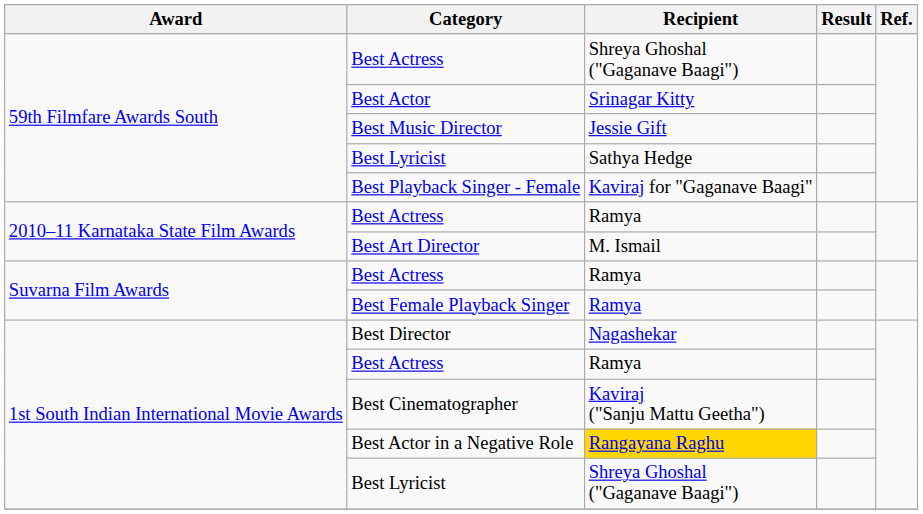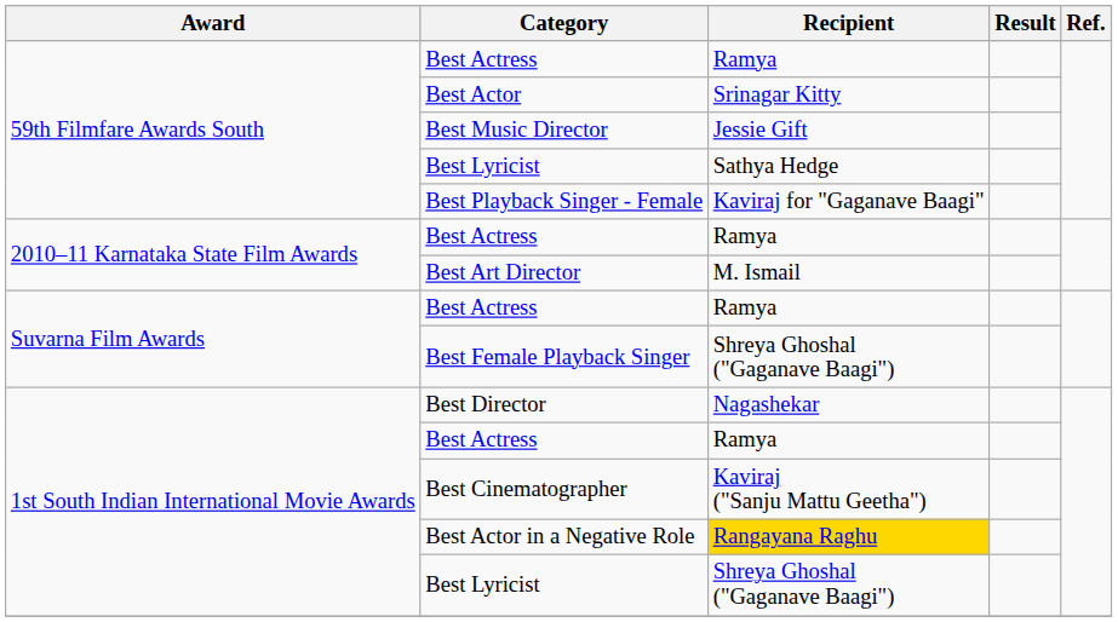59th Filmfare Awards South / Best Actress | Recipient: Shreya Ghoshal ("Gaganave Baagi") -> Ramya
Best Female Playback Singer | Recipient: Ramya -> Shreya Ghoshal ("Gaganave Baagi")
